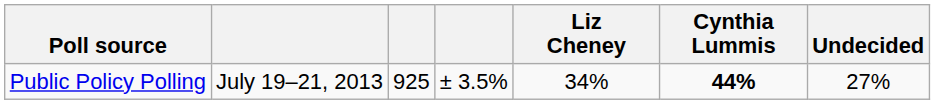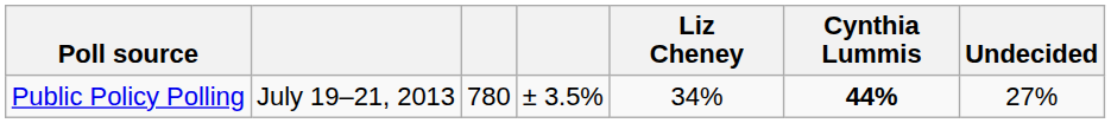Public Policy Polling | column 3: 925 -> 780
